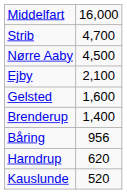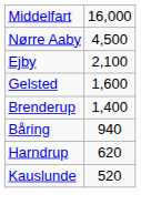- row: Strib | 4,700
Båring | column 2: 956 -> 940
